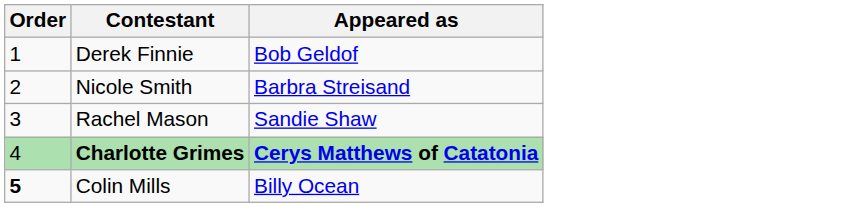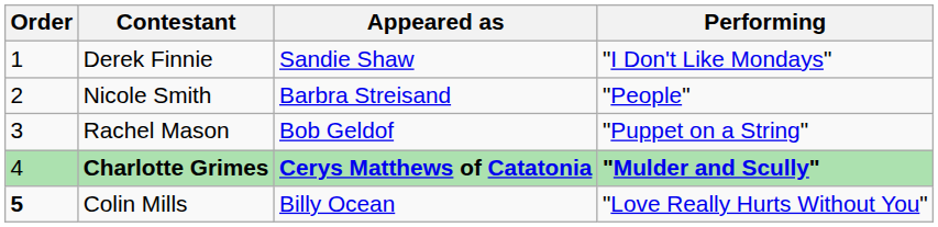+ column: Performing | "I Don't Like Mondays" | "People" | "Puppet on a String" | "Mulder and Scully" | "Love Really Hurts Without You"
Derek Finnie | Appeared as: Bob Geldof -> Sandie Shaw
Rachel Mason | Appeared as: Sandie Shaw -> Bob Geldof
